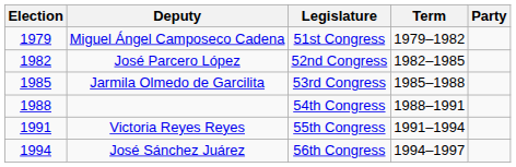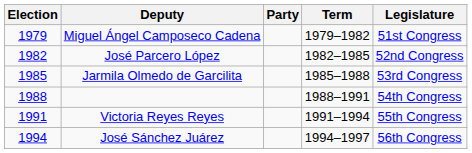columns swapped: Party <-> Legislature
